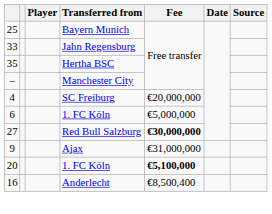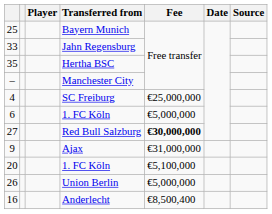SC Freiburg | Fee: €20,000,000 -> €25,000,000
20 / 1. FC Köln | Fee: bold -> normal
+ row: 26 | Union Berlin | €5,000,000
